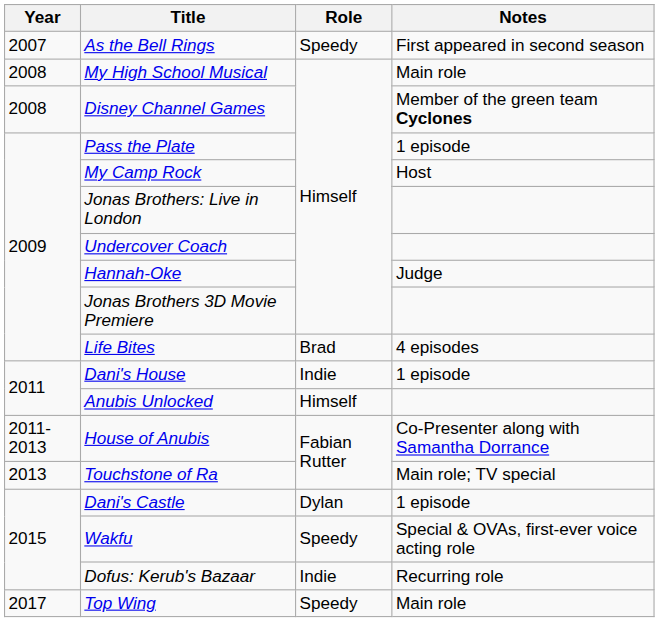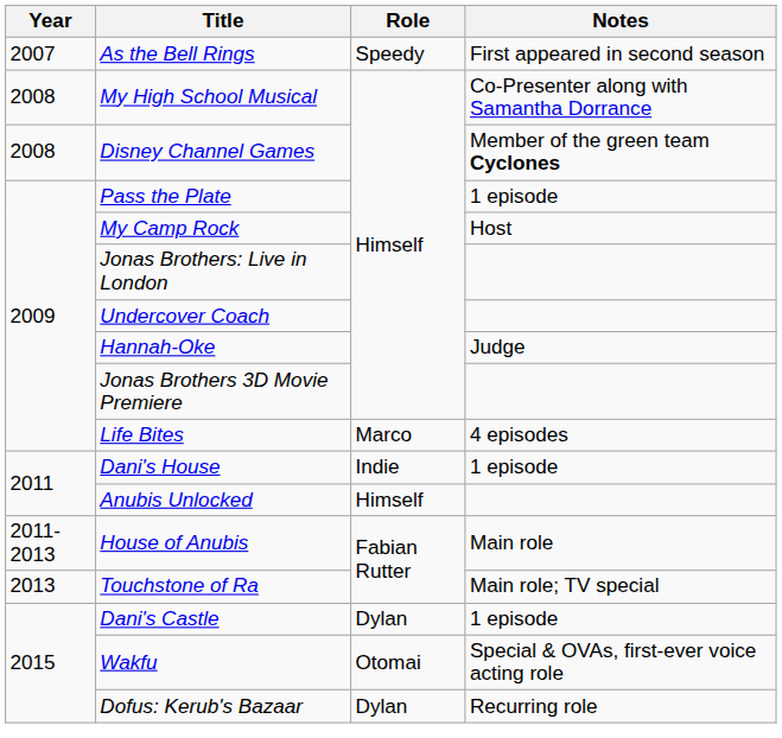My High School Musical | Notes: Main role -> Co-Presenter along with Samantha Dorrance
Life Bites | Role: Brad -> Marco
House of Anubis | Notes: Co-Presenter along with Samantha Dorrance -> Main role
Wakfu | Role: Speedy -> Otomai
Dofus: Kerub's Bazaar | Role: Indie -> Dylan
- row: 2017 | Top Wing | Speedy | Main role
